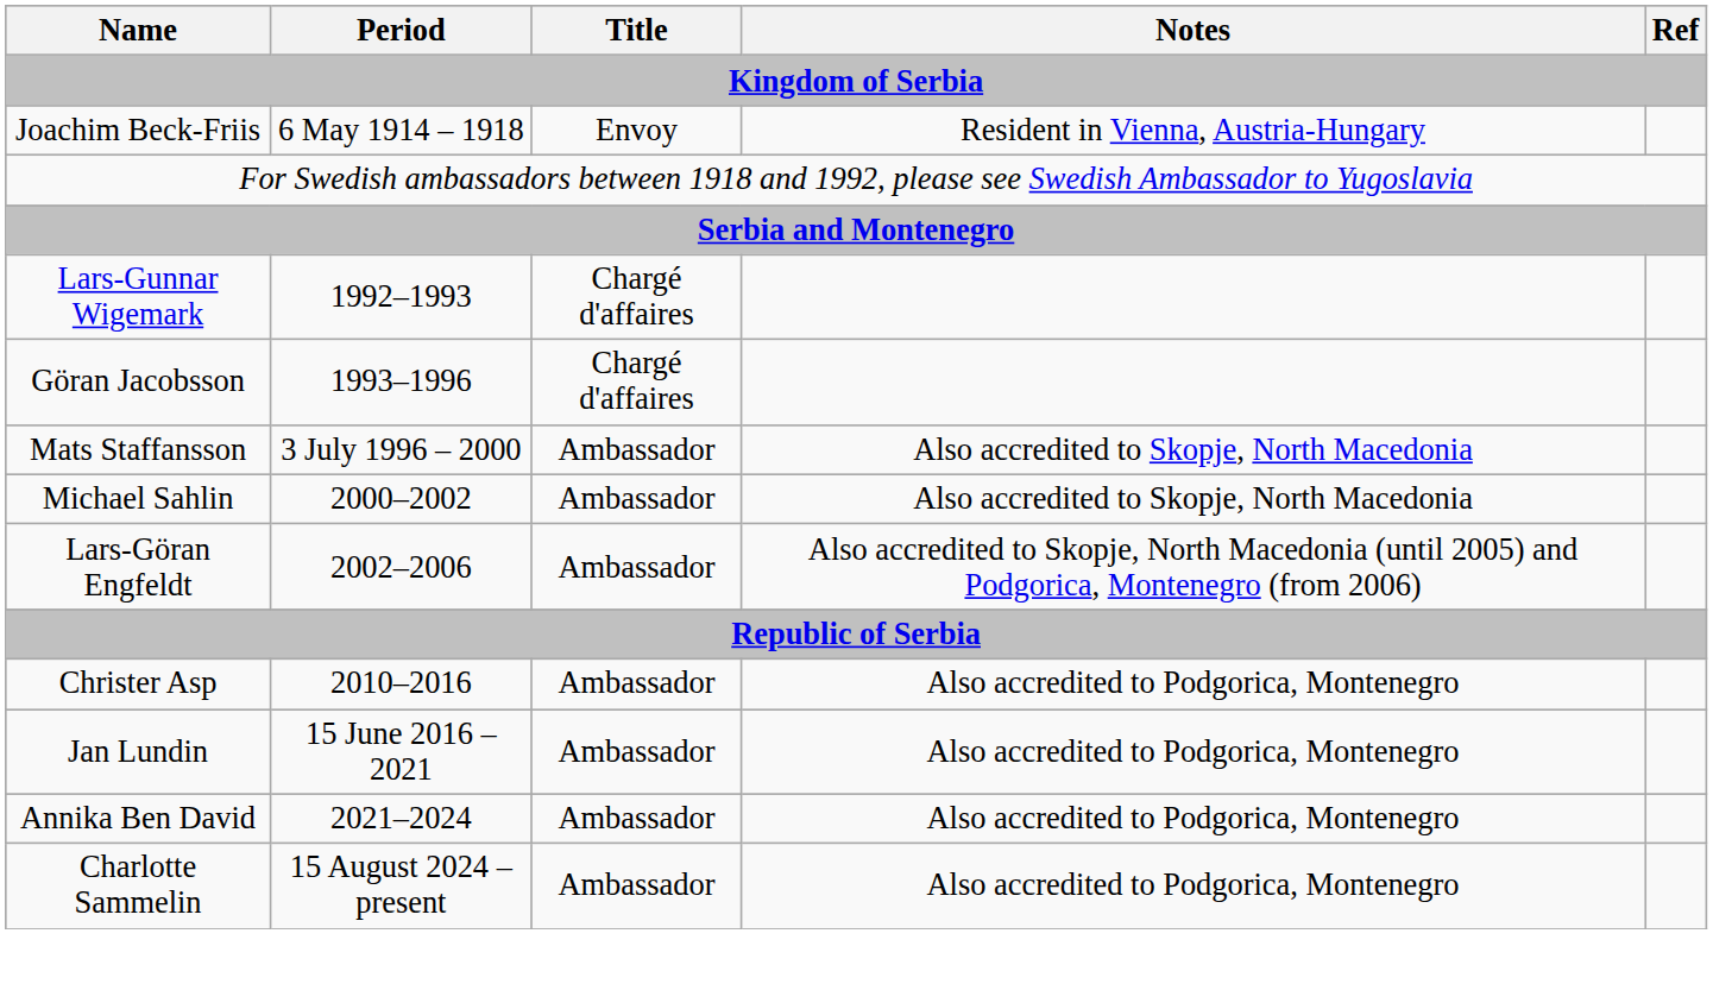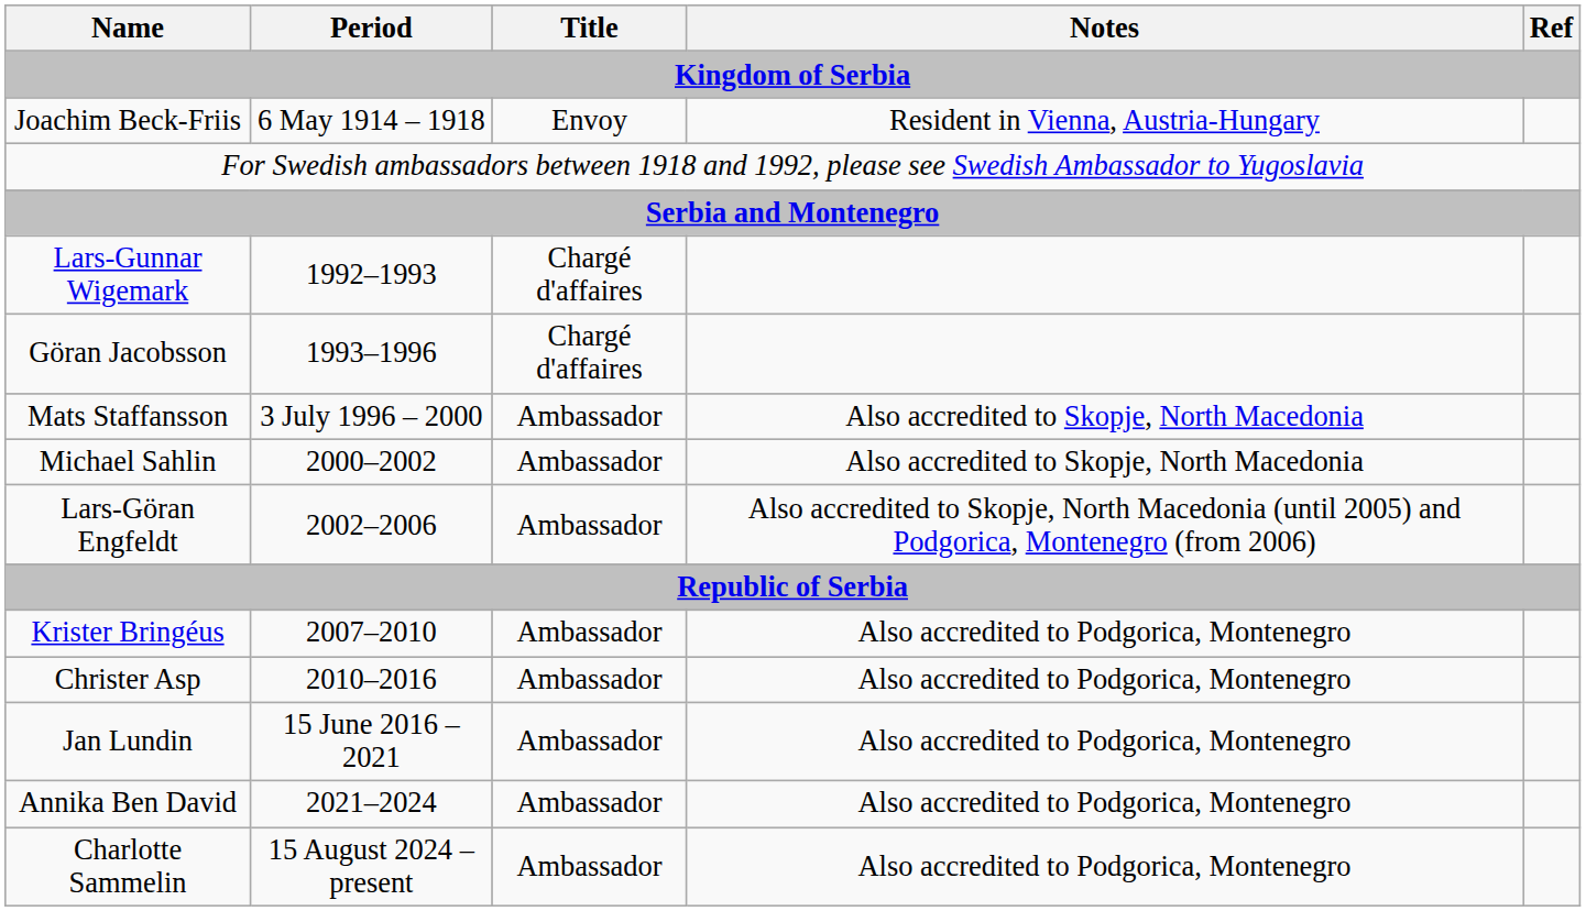+ row: Krister Bringéus | 2007–2010 | Ambassador | Also accredited to Podgorica, Montenegro
